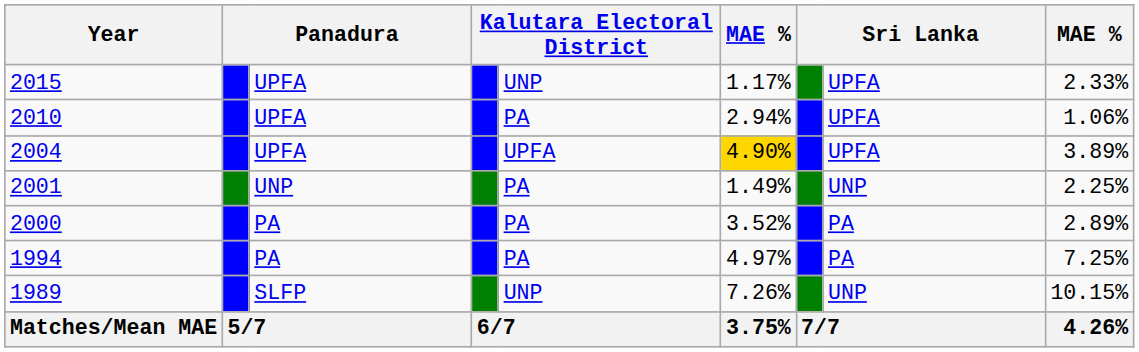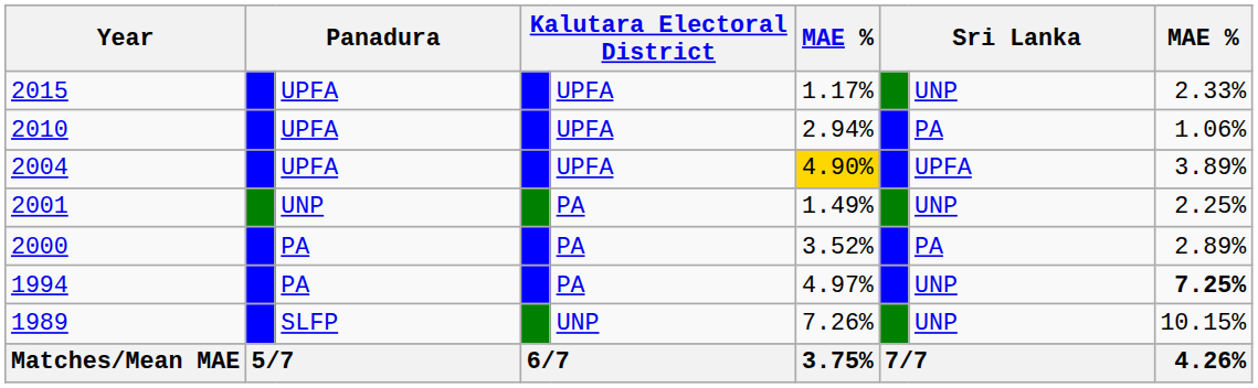2015 | column 5: UNP -> UPFA
2015 | column 8: UPFA -> UNP
2010 | column 5: PA -> UPFA
2010 | column 8: UPFA -> PA
1994 | column 8: PA -> UNP
1994 | column 9: normal -> bold
